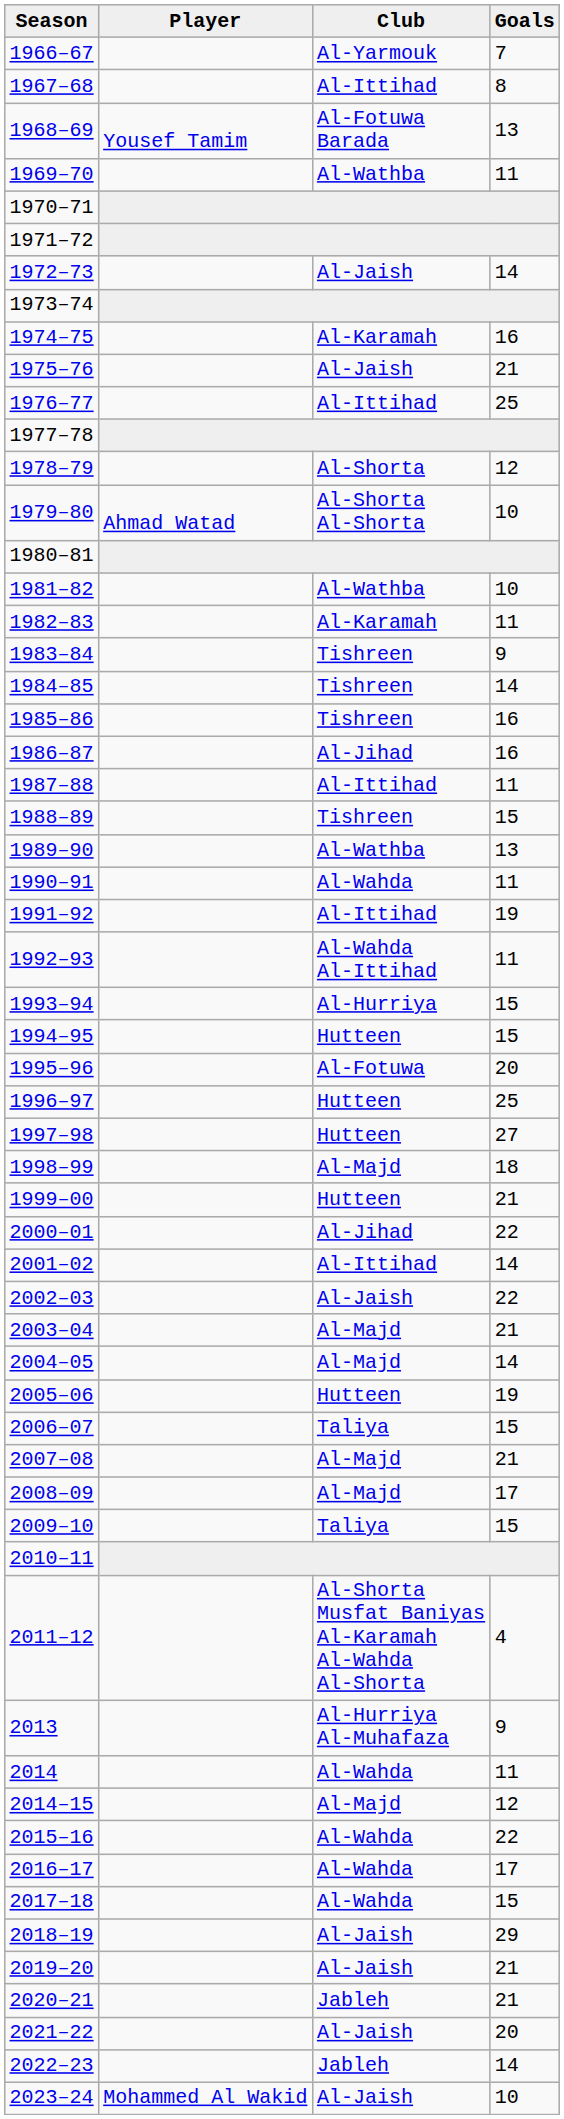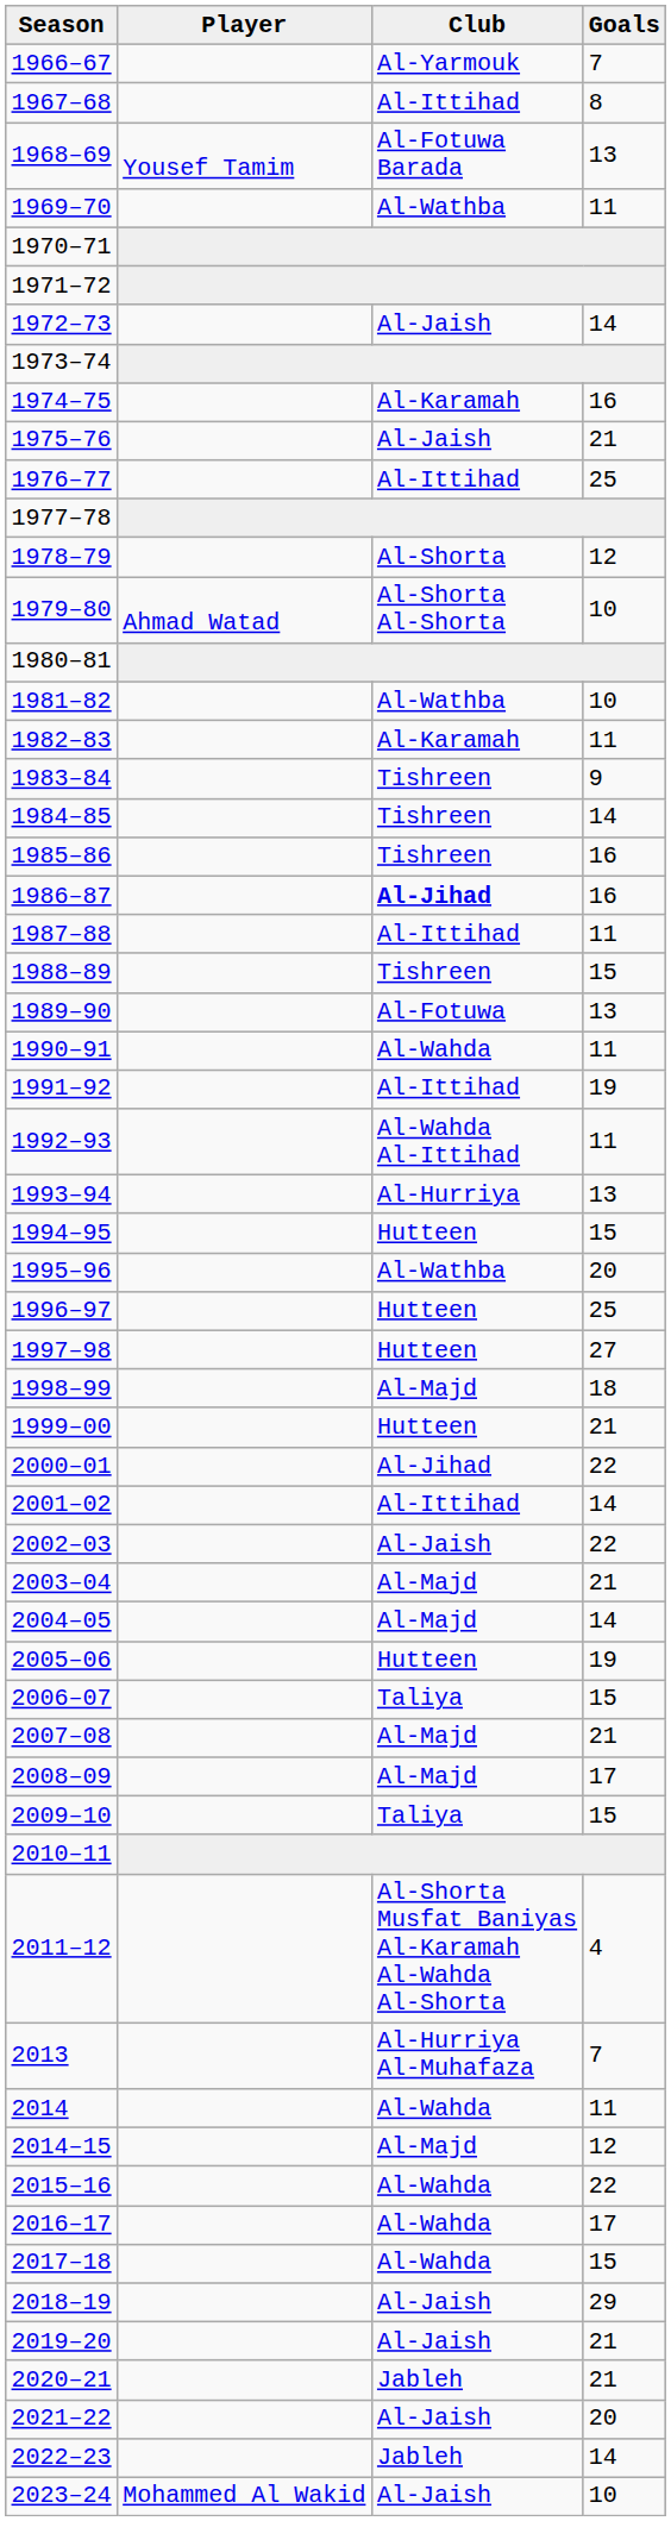1986–87 | Club: normal -> bold
1989–90 | Club: Al-Wathba -> Al-Fotuwa
1993–94 | Goals: 15 -> 13
1995–96 | Club: Al-Fotuwa -> Al-Wathba
2013 | Goals: 9 -> 7
